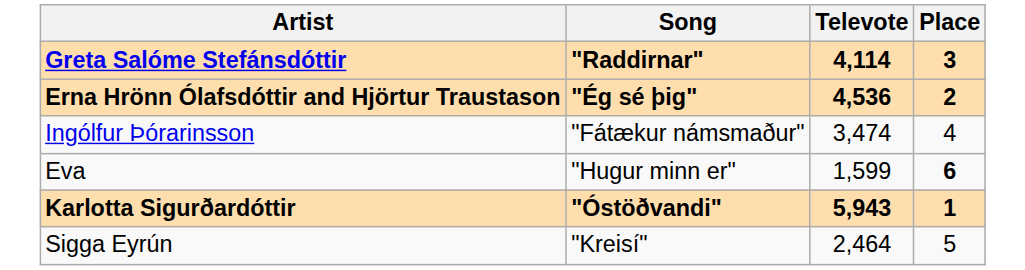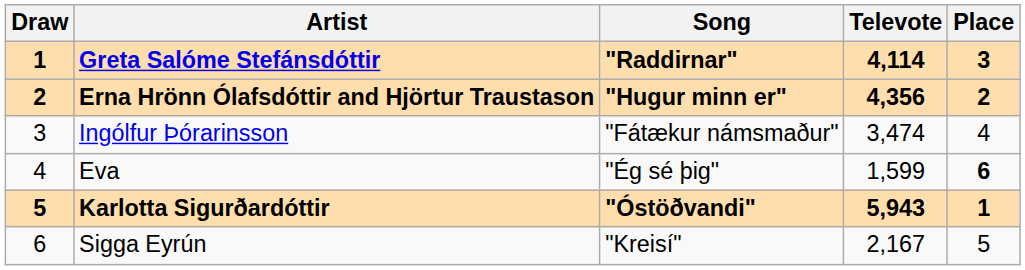+ column: Draw | 1 | 2 | 3 | 4 | 5 | 6
Erna Hrönn Ólafsdóttir and Hjörtur Traustason | Song: "Ég sé þig" -> "Hugur minn er"
Erna Hrönn Ólafsdóttir and Hjörtur Traustason | Televote: 4,536 -> 4,356
Eva | Song: "Hugur minn er" -> "Ég sé þig"
Sigga Eyrún | Televote: 2,464 -> 2,167
